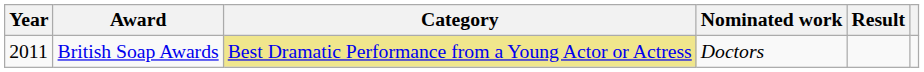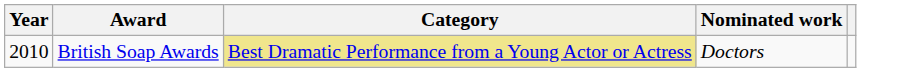- column: Result
British Soap Awards | Year: 2011 -> 2010
